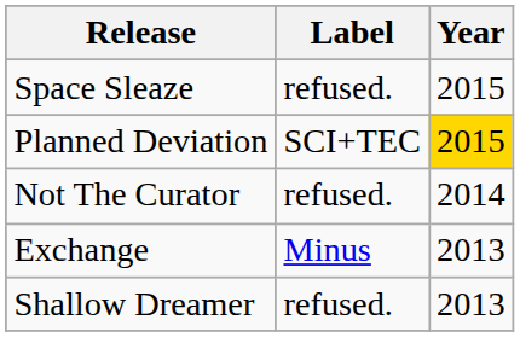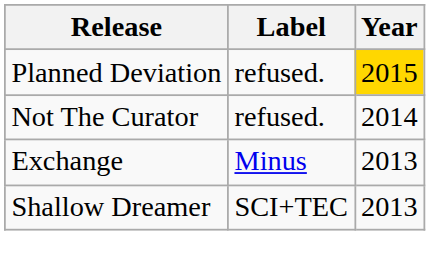- row: Space Sleaze | refused. | 2015
Planned Deviation | Label: SCI+TEC -> refused.
Shallow Dreamer | Label: refused. -> SCI+TEC
